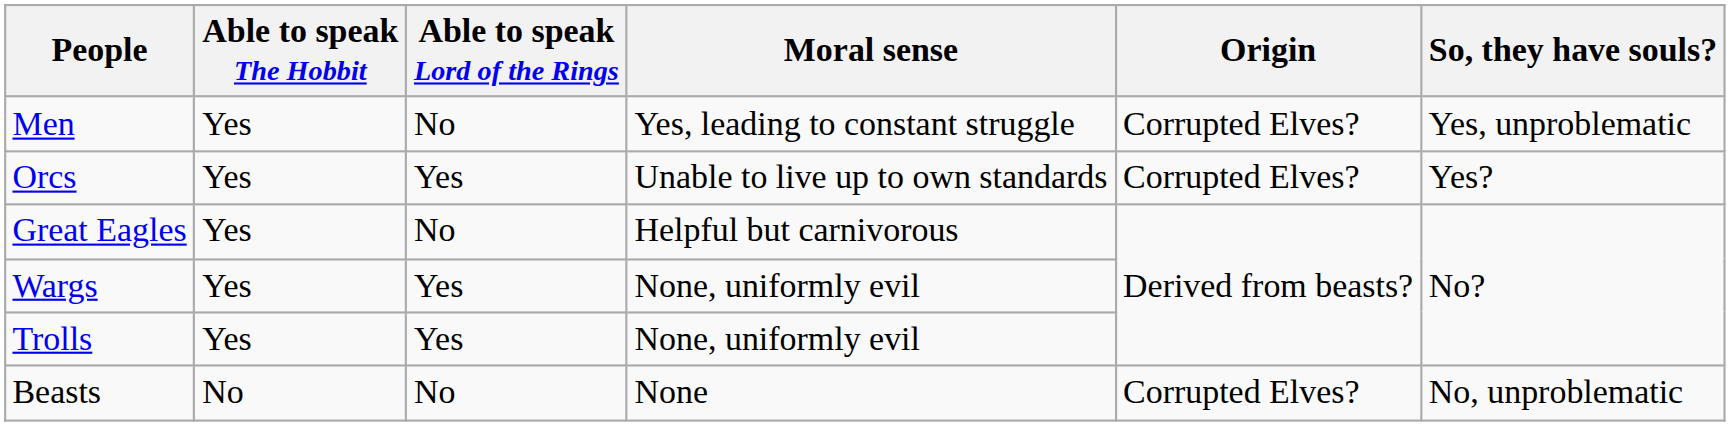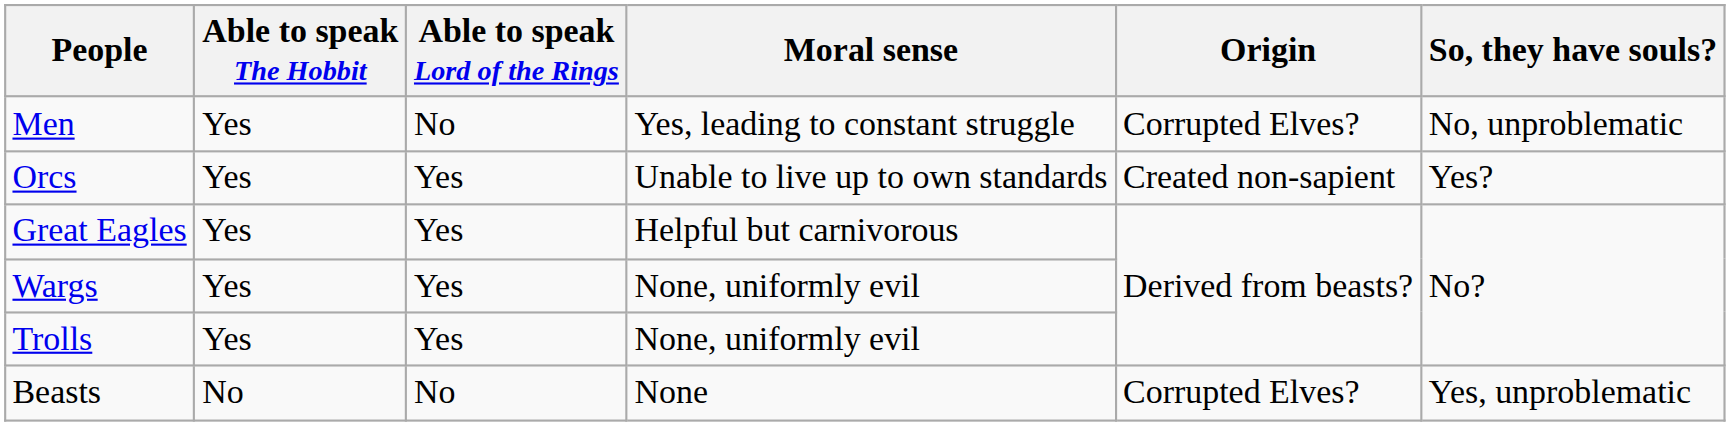Men | So, they have souls?: Yes, unproblematic -> No, unproblematic
Orcs | Origin: Corrupted Elves? -> Created non-sapient
Great Eagles | Able to speak Lord of the Rings: No -> Yes
Beasts | So, they have souls?: No, unproblematic -> Yes, unproblematic
